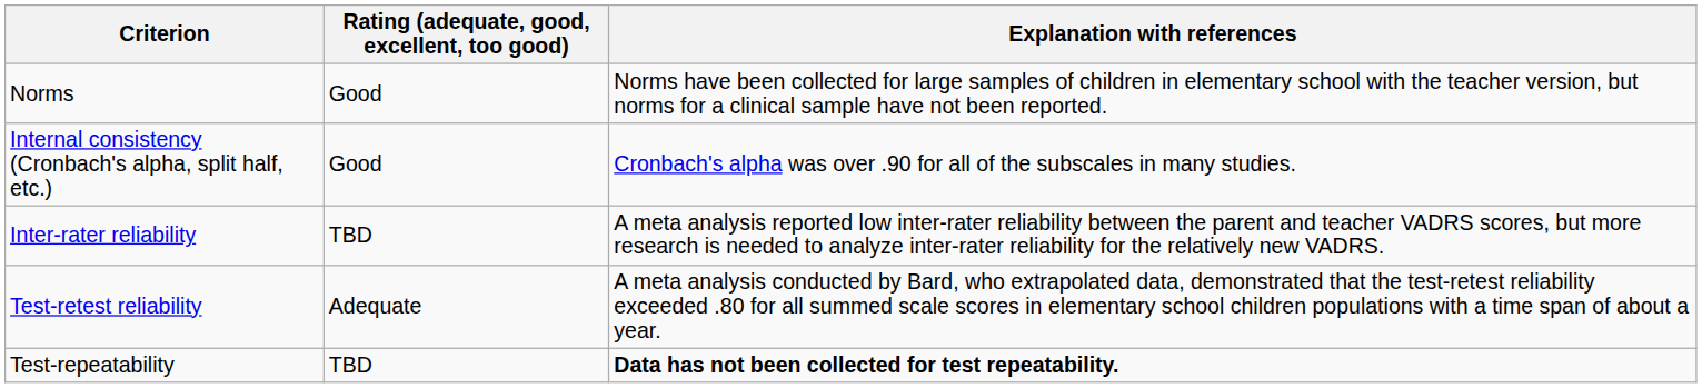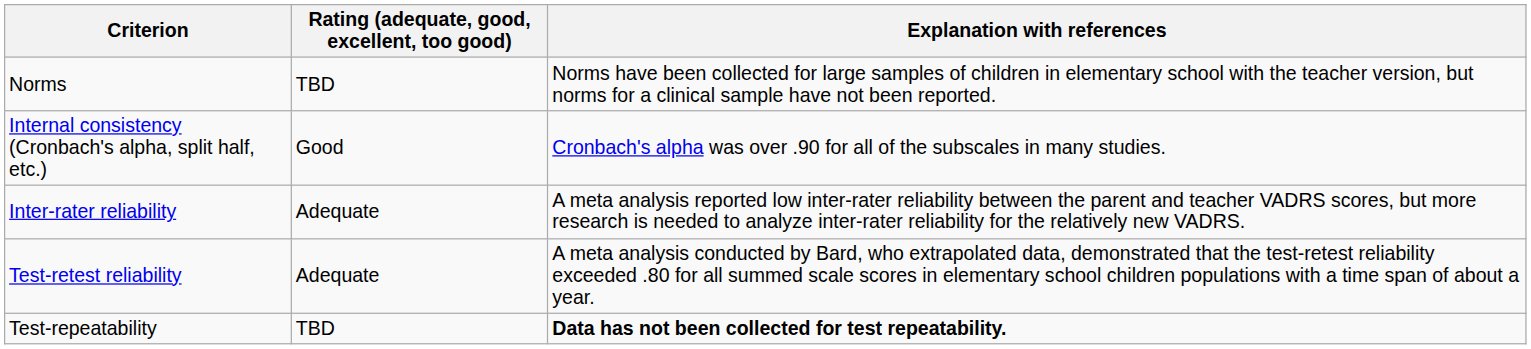Norms | Rating (adequate, good, excellent, too good): Good -> TBD
Inter-rater reliability | Rating (adequate, good, excellent, too good): TBD -> Adequate
